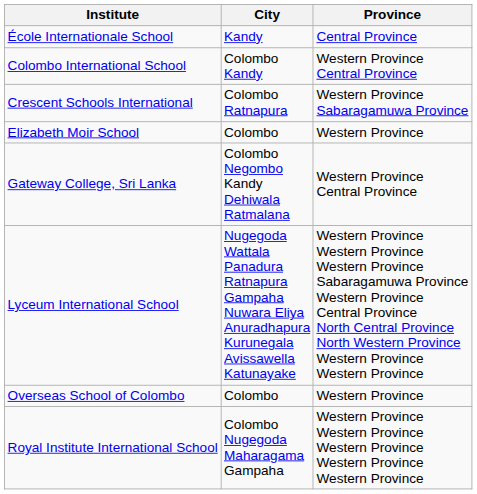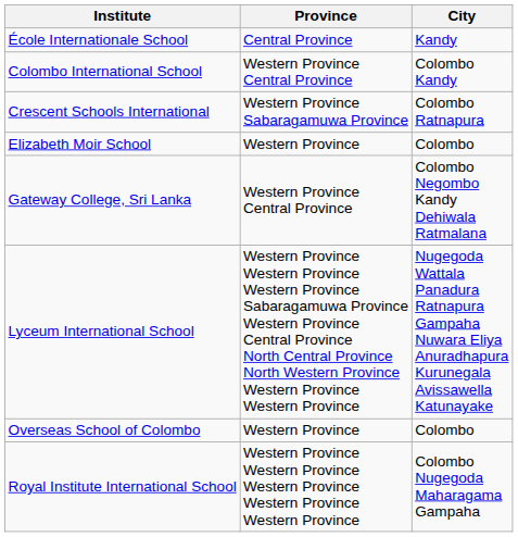columns swapped: City <-> Province
